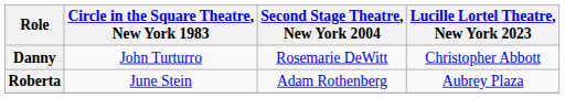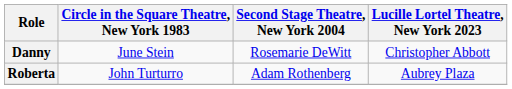Danny | Circle in the Square Theatre, New York 1983: John Turturro -> June Stein
Roberta | Circle in the Square Theatre, New York 1983: June Stein -> John Turturro
